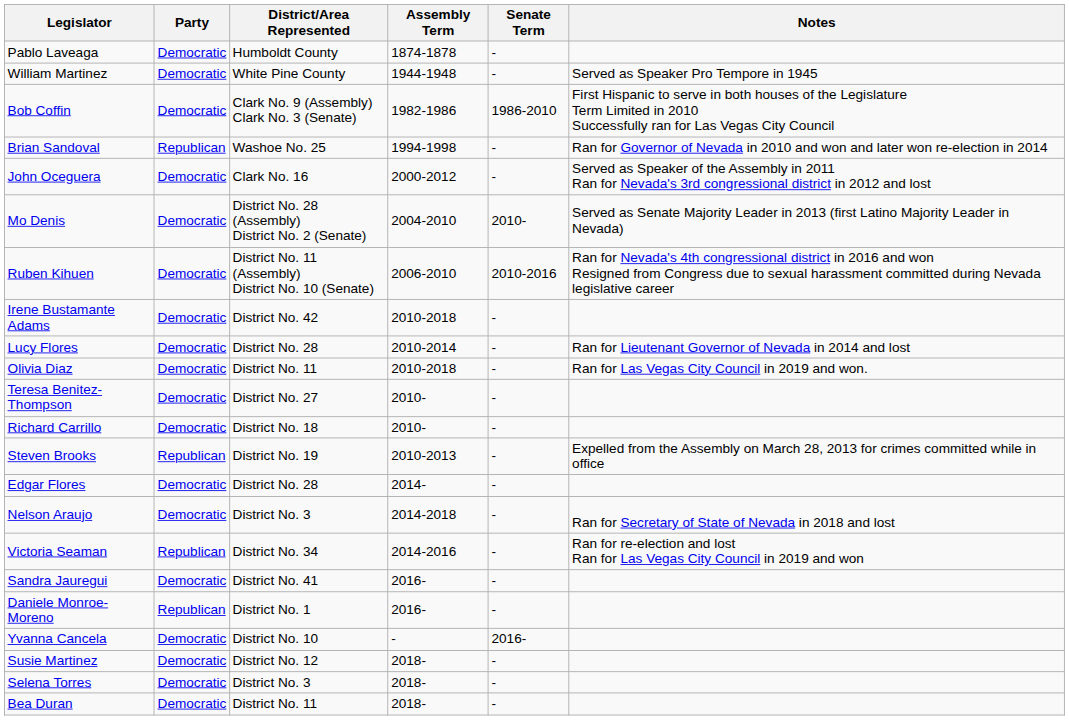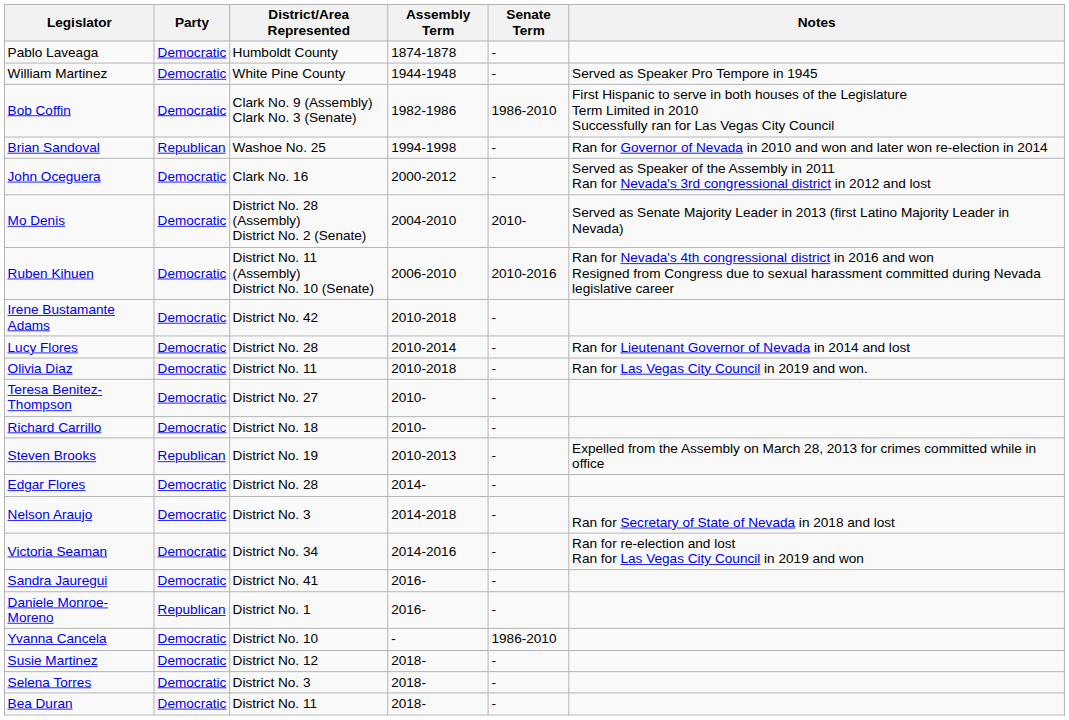Victoria Seaman | Party: Republican -> Democratic
Yvanna Cancela | Senate Term: 2016- -> 1986-2010
